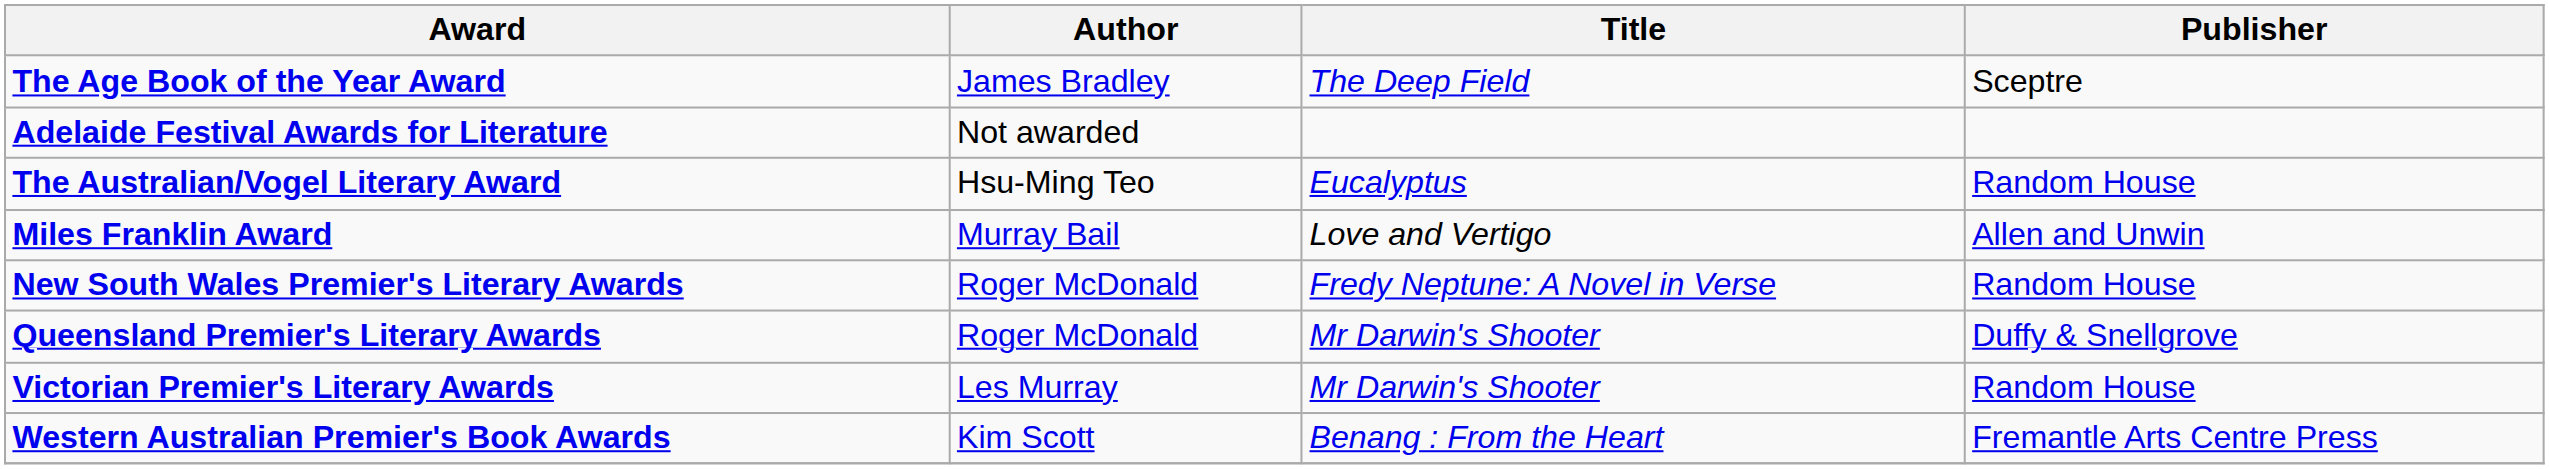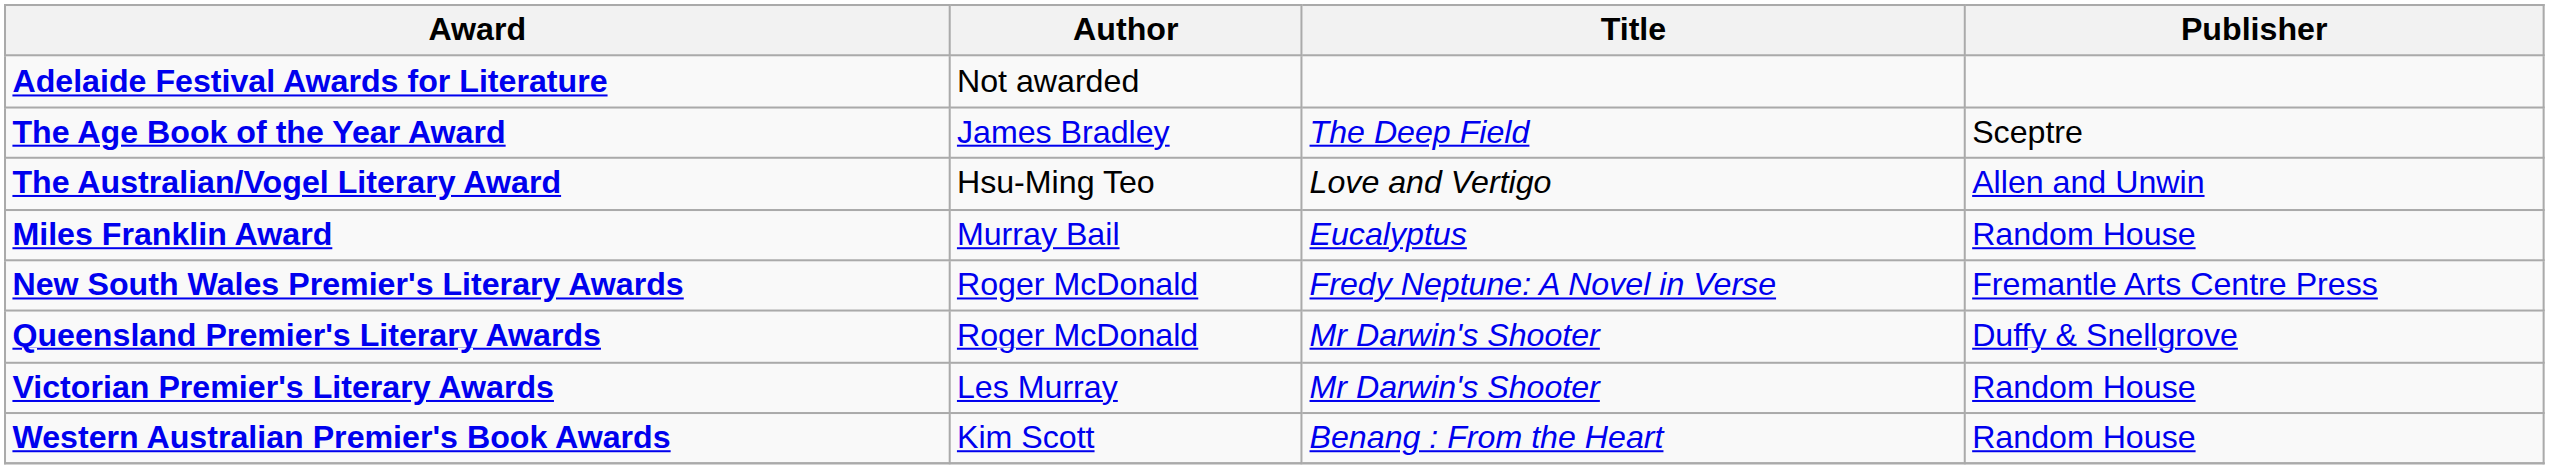rows swapped: Adelaide Festival Awards for Literature <-> The Age Book of the Year Award
The Australian/Vogel Literary Award | Title: Eucalyptus -> Love and Vertigo
The Australian/Vogel Literary Award | Publisher: Random House -> Allen and Unwin
Miles Franklin Award | Title: Love and Vertigo -> Eucalyptus
Miles Franklin Award | Publisher: Allen and Unwin -> Random House
New South Wales Premier's Literary Awards | Publisher: Random House -> Fremantle Arts Centre Press
Western Australian Premier's Book Awards | Publisher: Fremantle Arts Centre Press -> Random House
